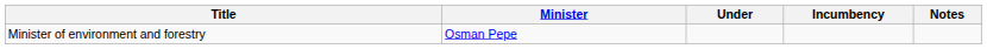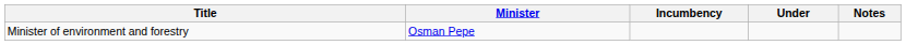columns swapped: Incumbency <-> Under
